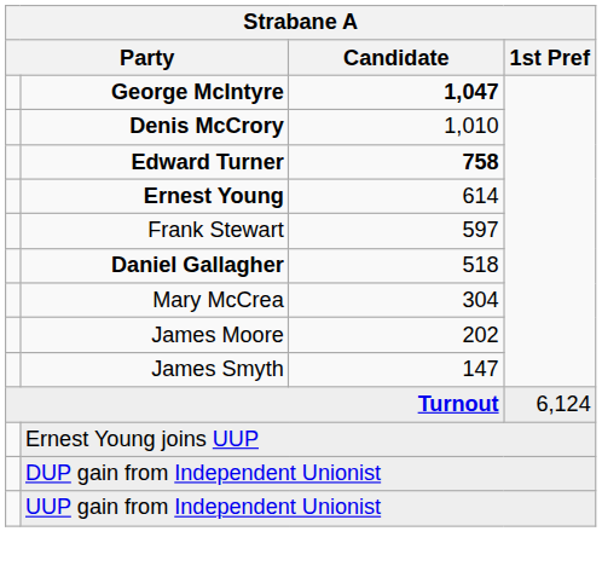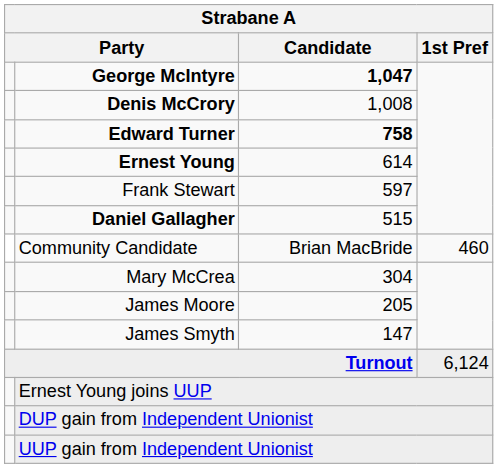Denis McCrory | Candidate: 1,010 -> 1,008
Daniel Gallagher | Candidate: 518 -> 515
+ row: Community Candidate | Brian MacBride | 460
James Moore | Candidate: 202 -> 205
